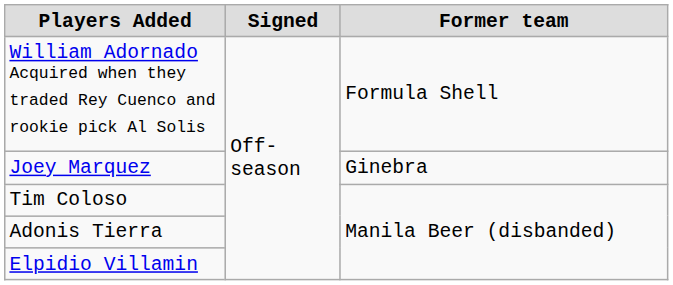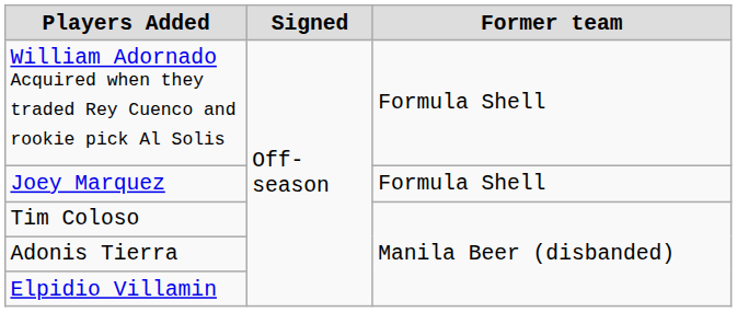Joey Marquez | Former team: Ginebra -> Formula Shell
